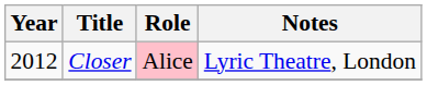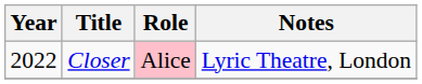Closer | Year: 2012 -> 2022
